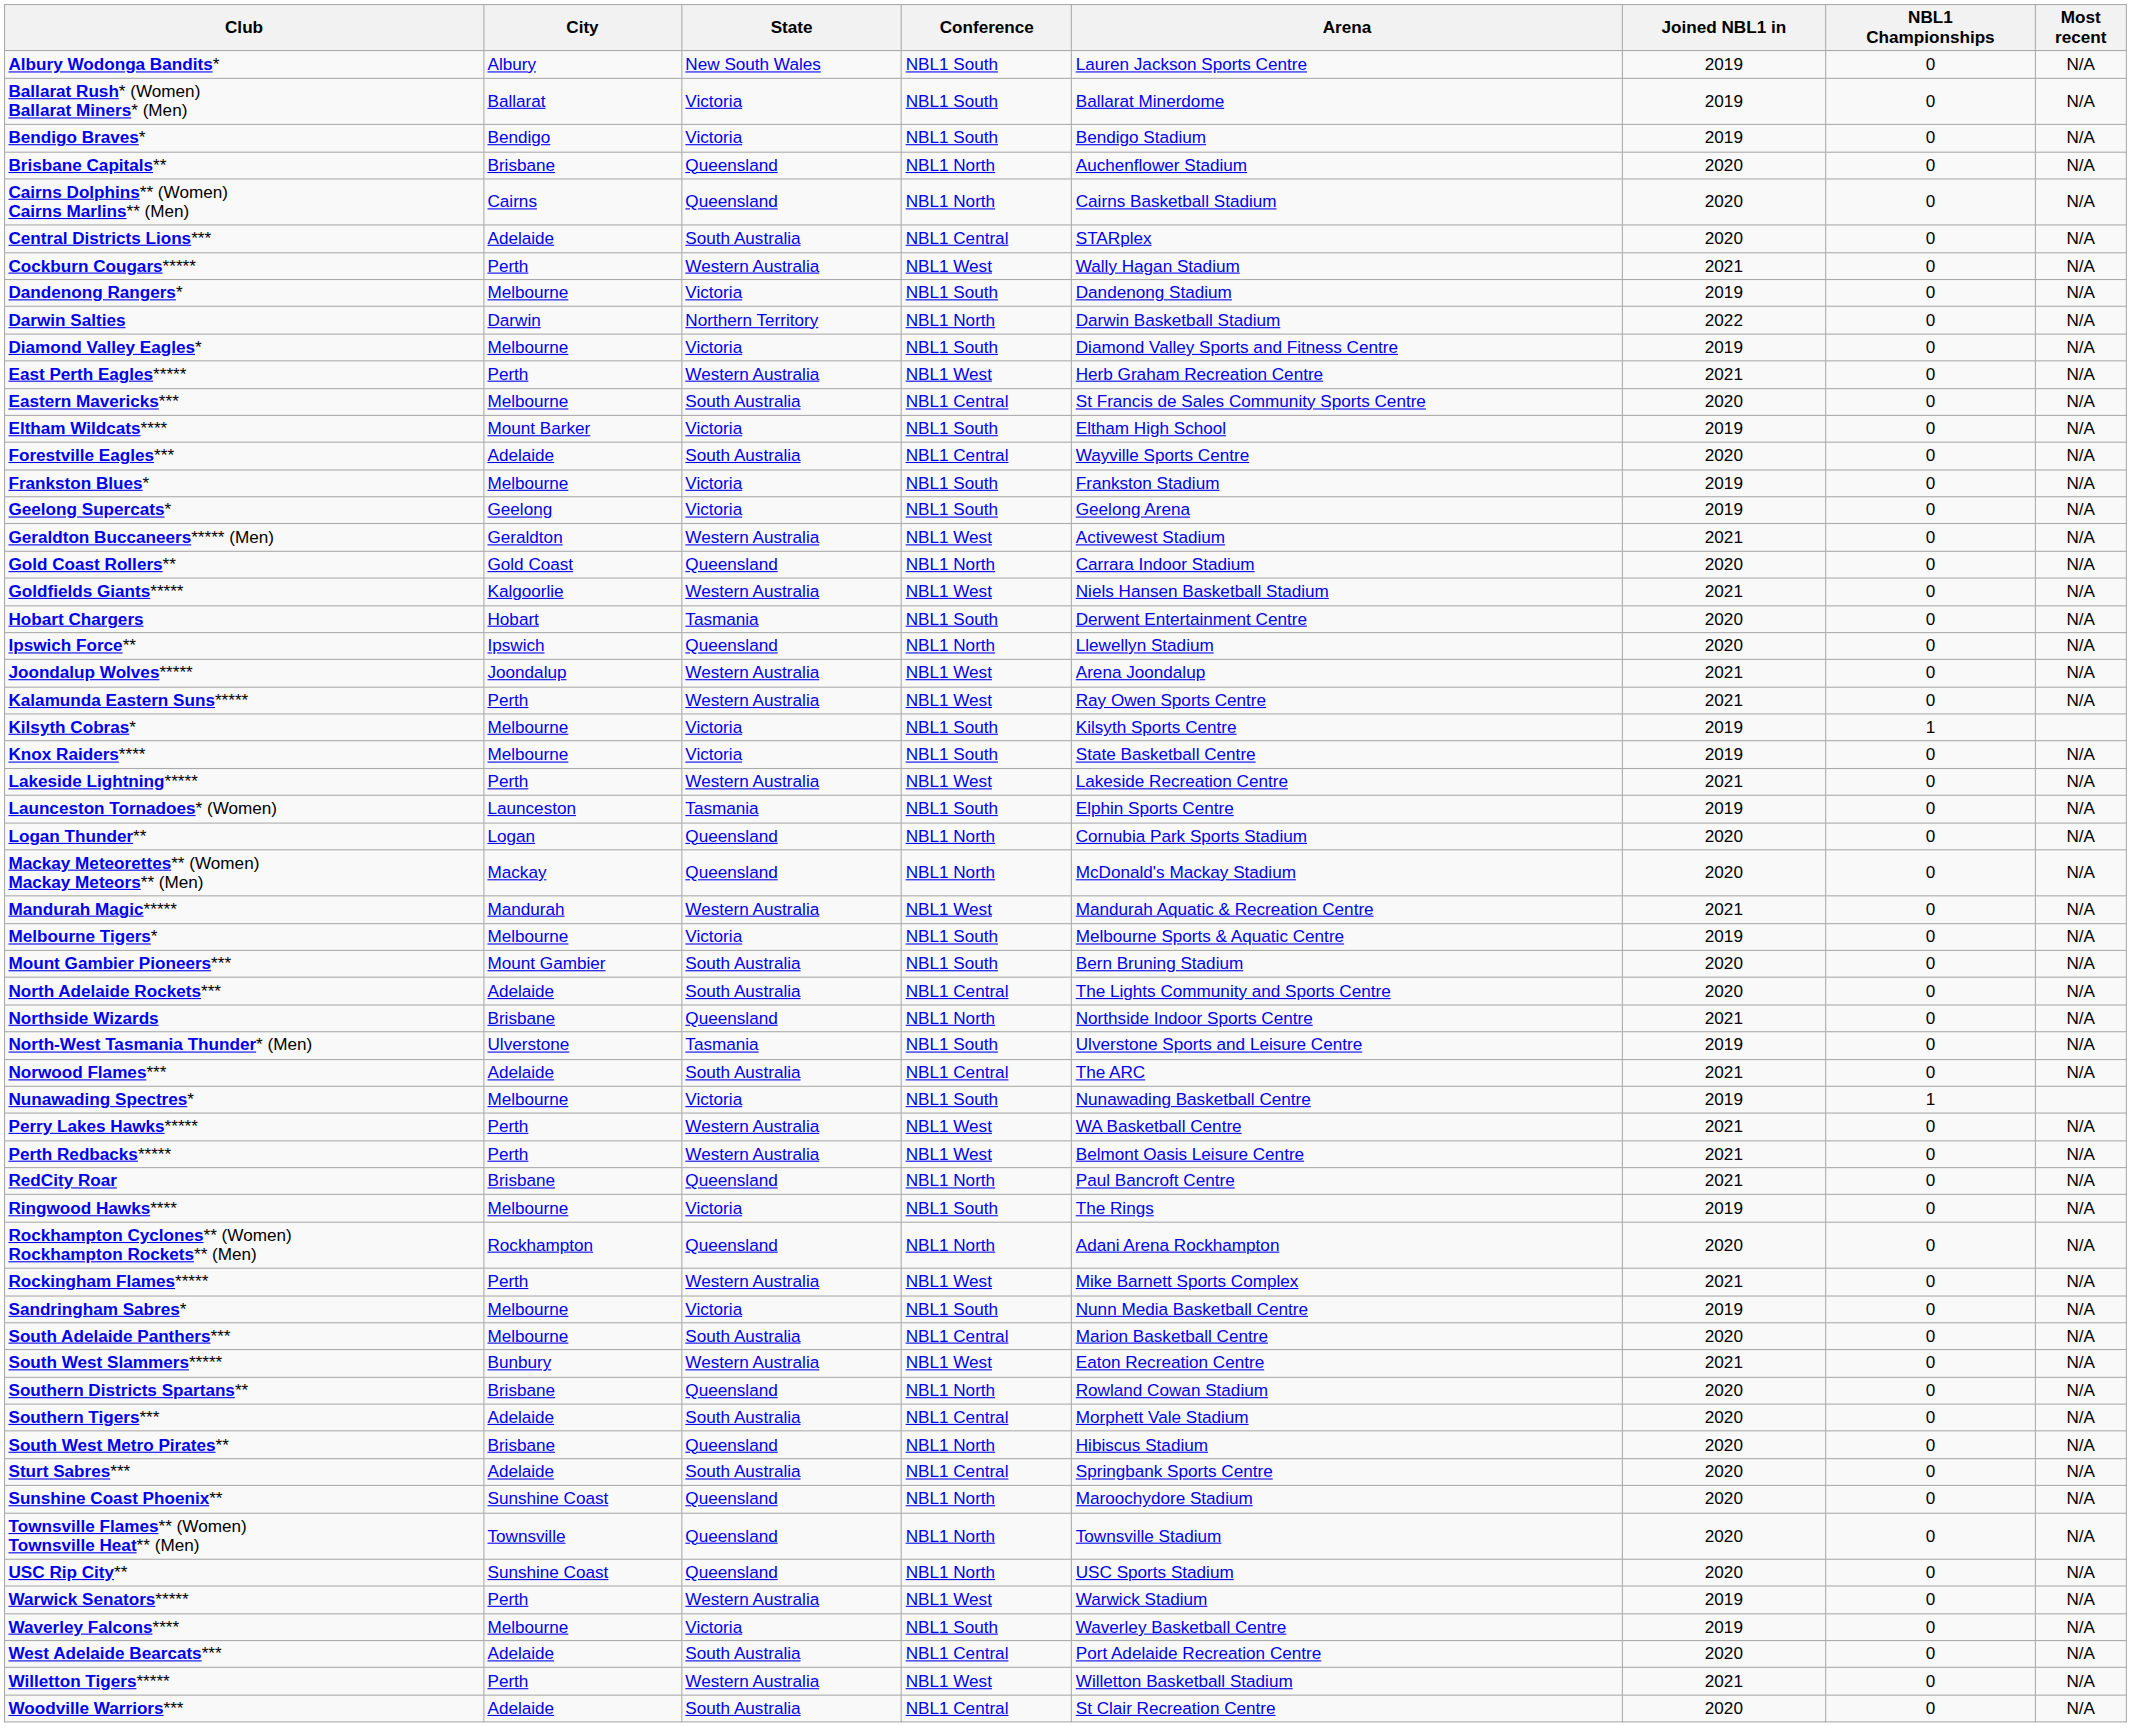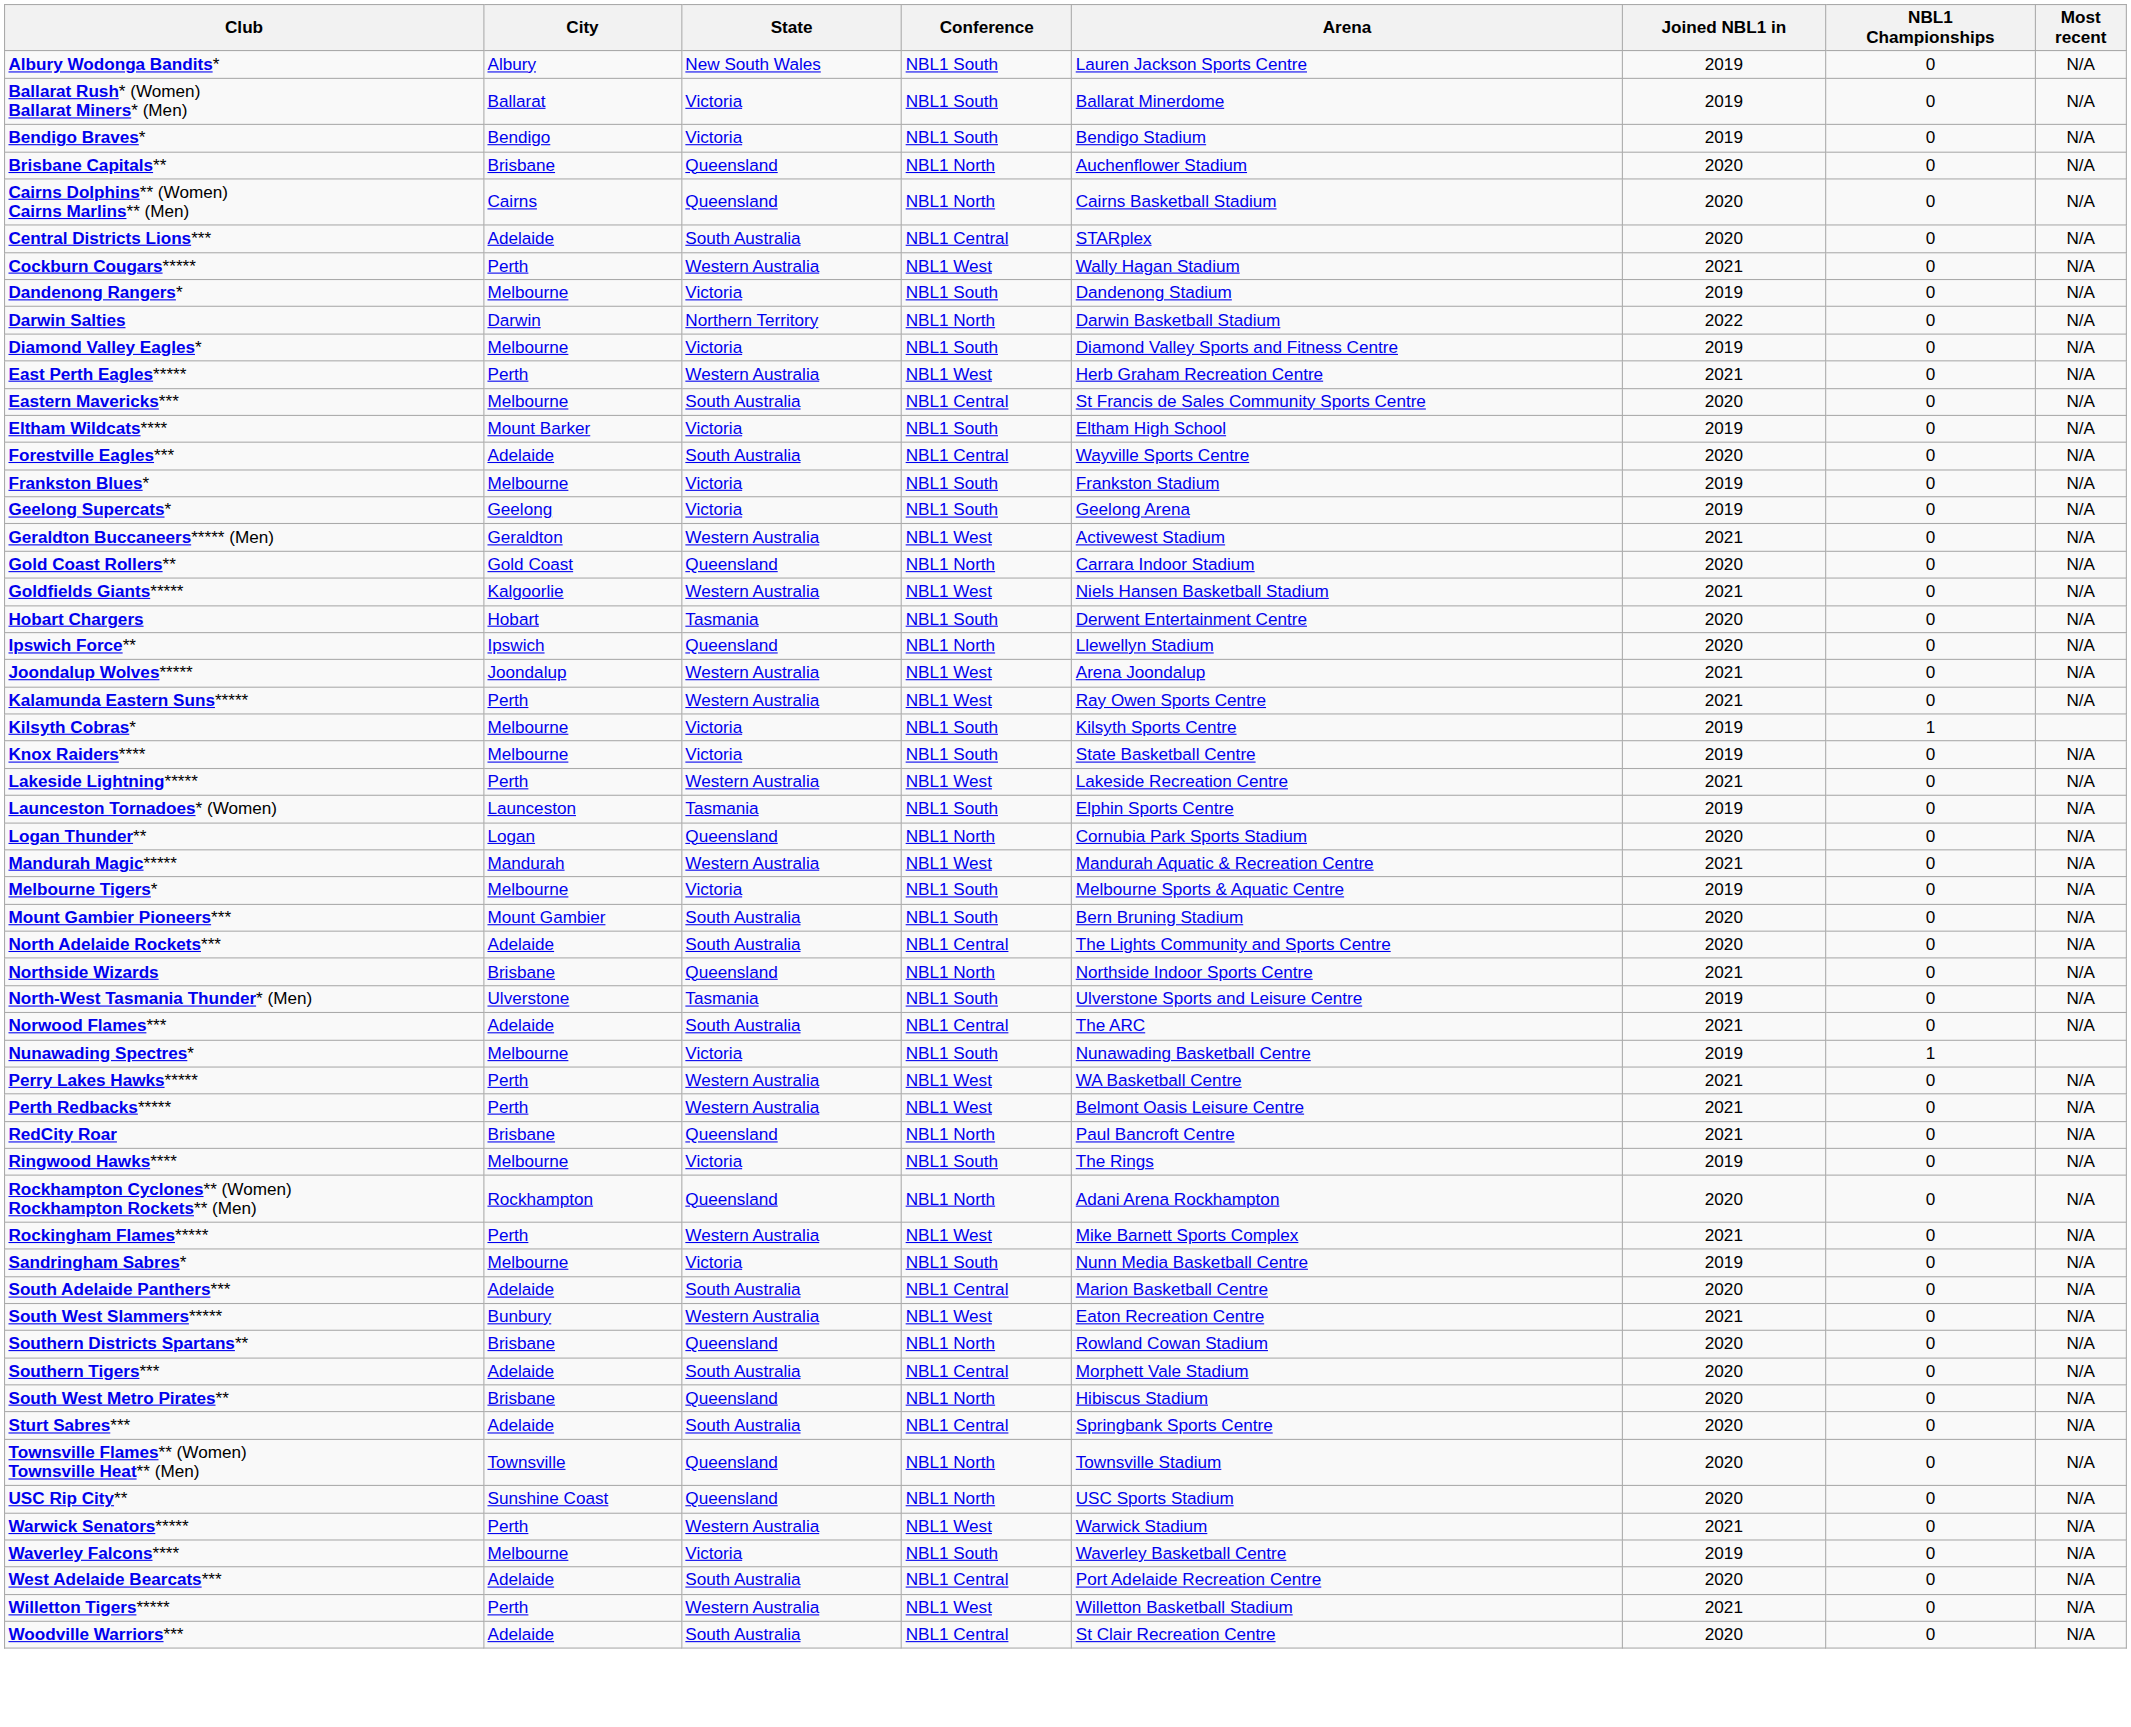- row: Mackay Meteorettes** (Women) Mackay Meteors** (Men) | Mackay | Queensland | NBL1 North | McDonald's Mackay Stadium | 2020 | 0 | N/A
South Adelaide Panthers*** | City: Melbourne -> Adelaide
- row: Sunshine Coast Phoenix** | Sunshine Coast | Queensland | NBL1 North | Maroochydore Stadium | 2020 | 0 | N/A
Warwick Senators***** | Joined NBL1 in: 2019 -> 2021
